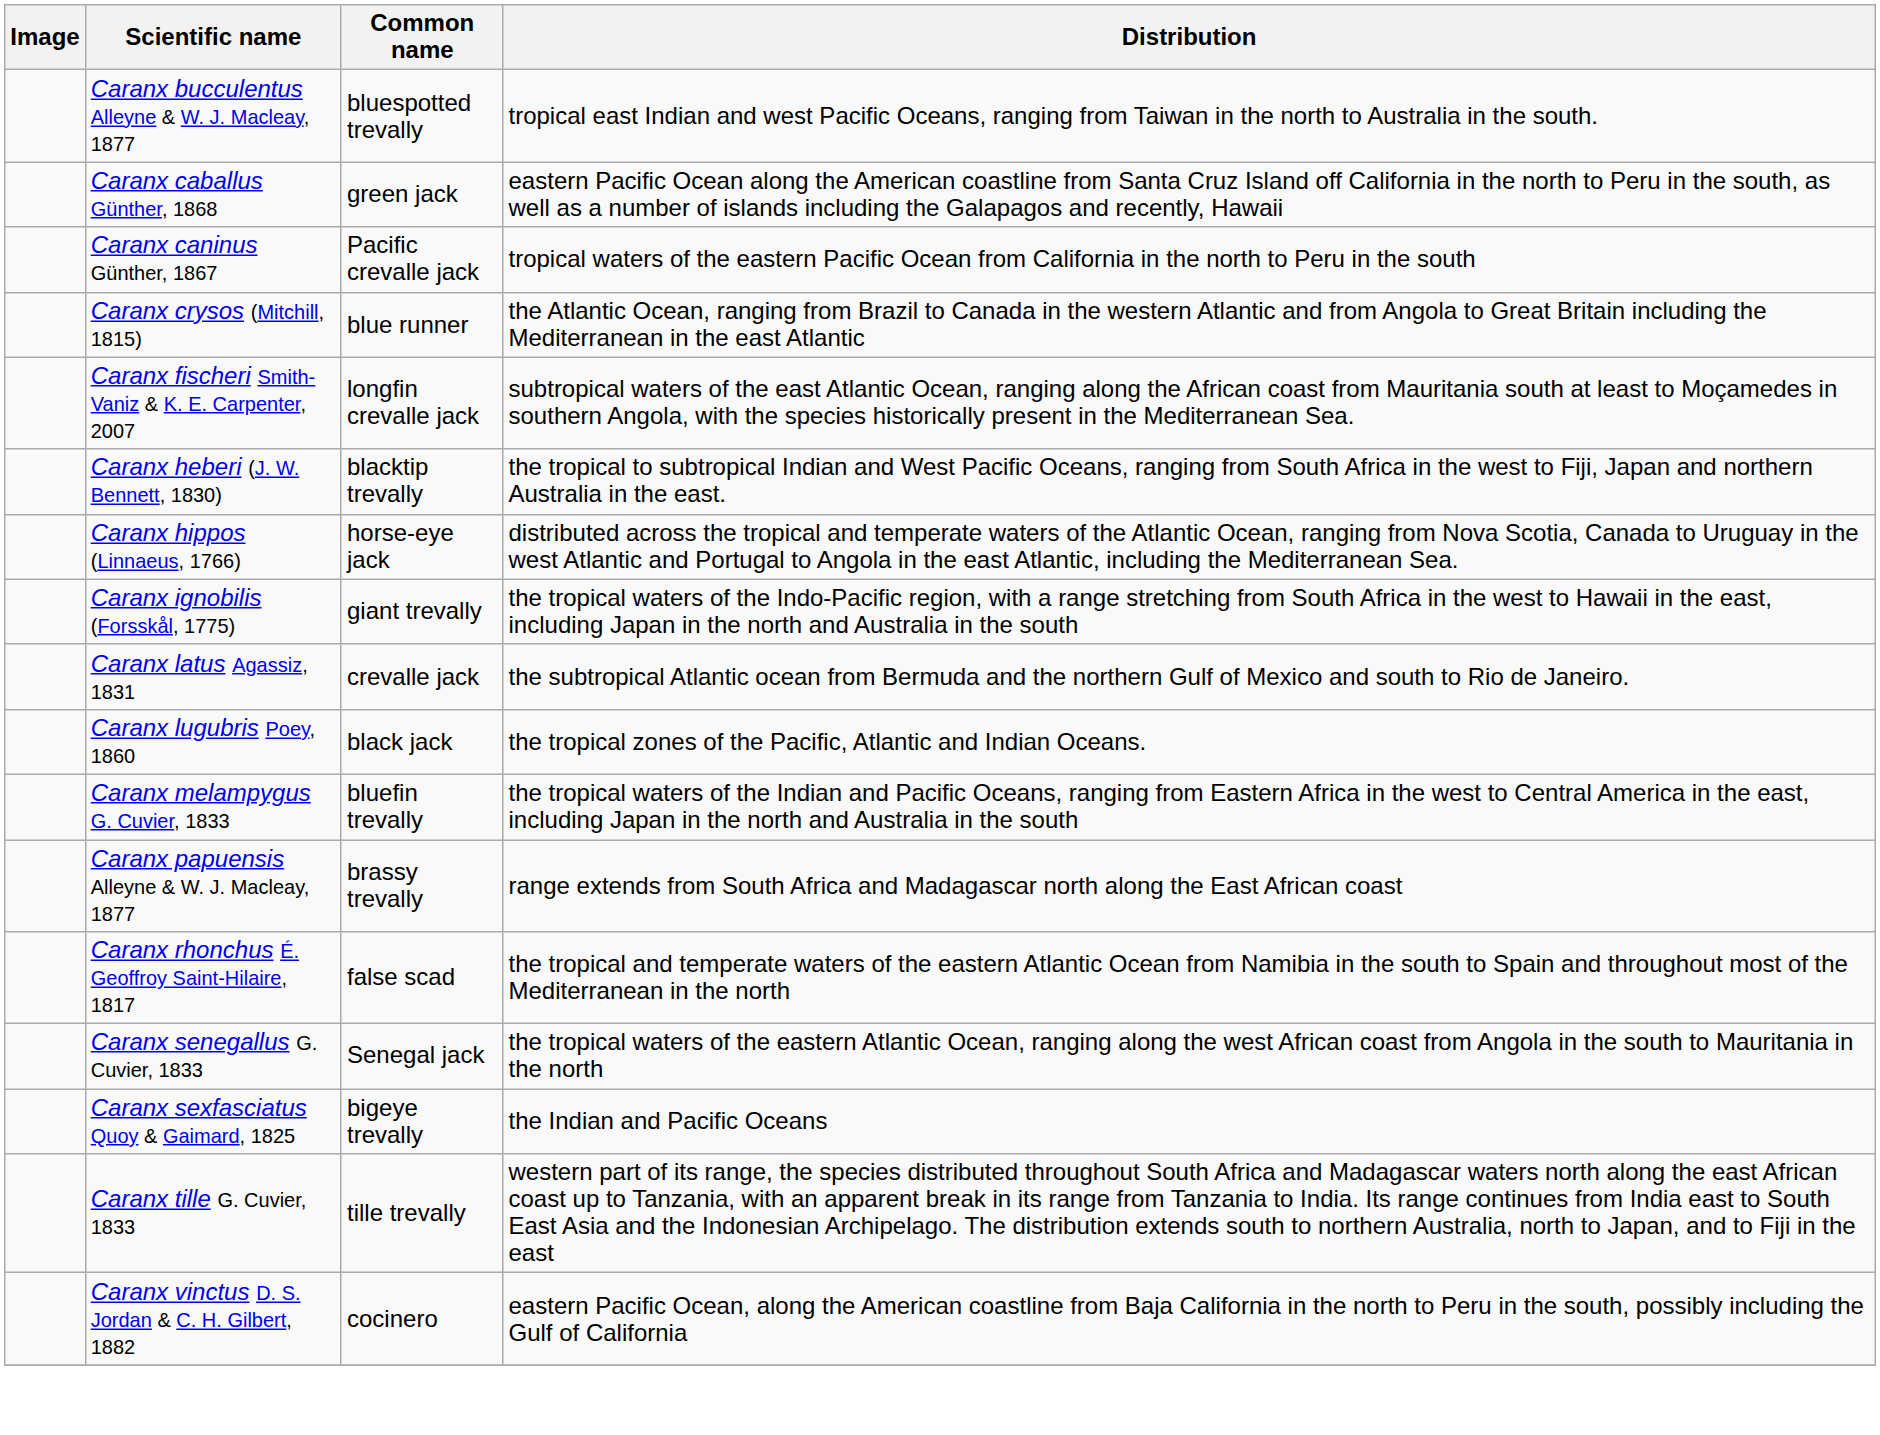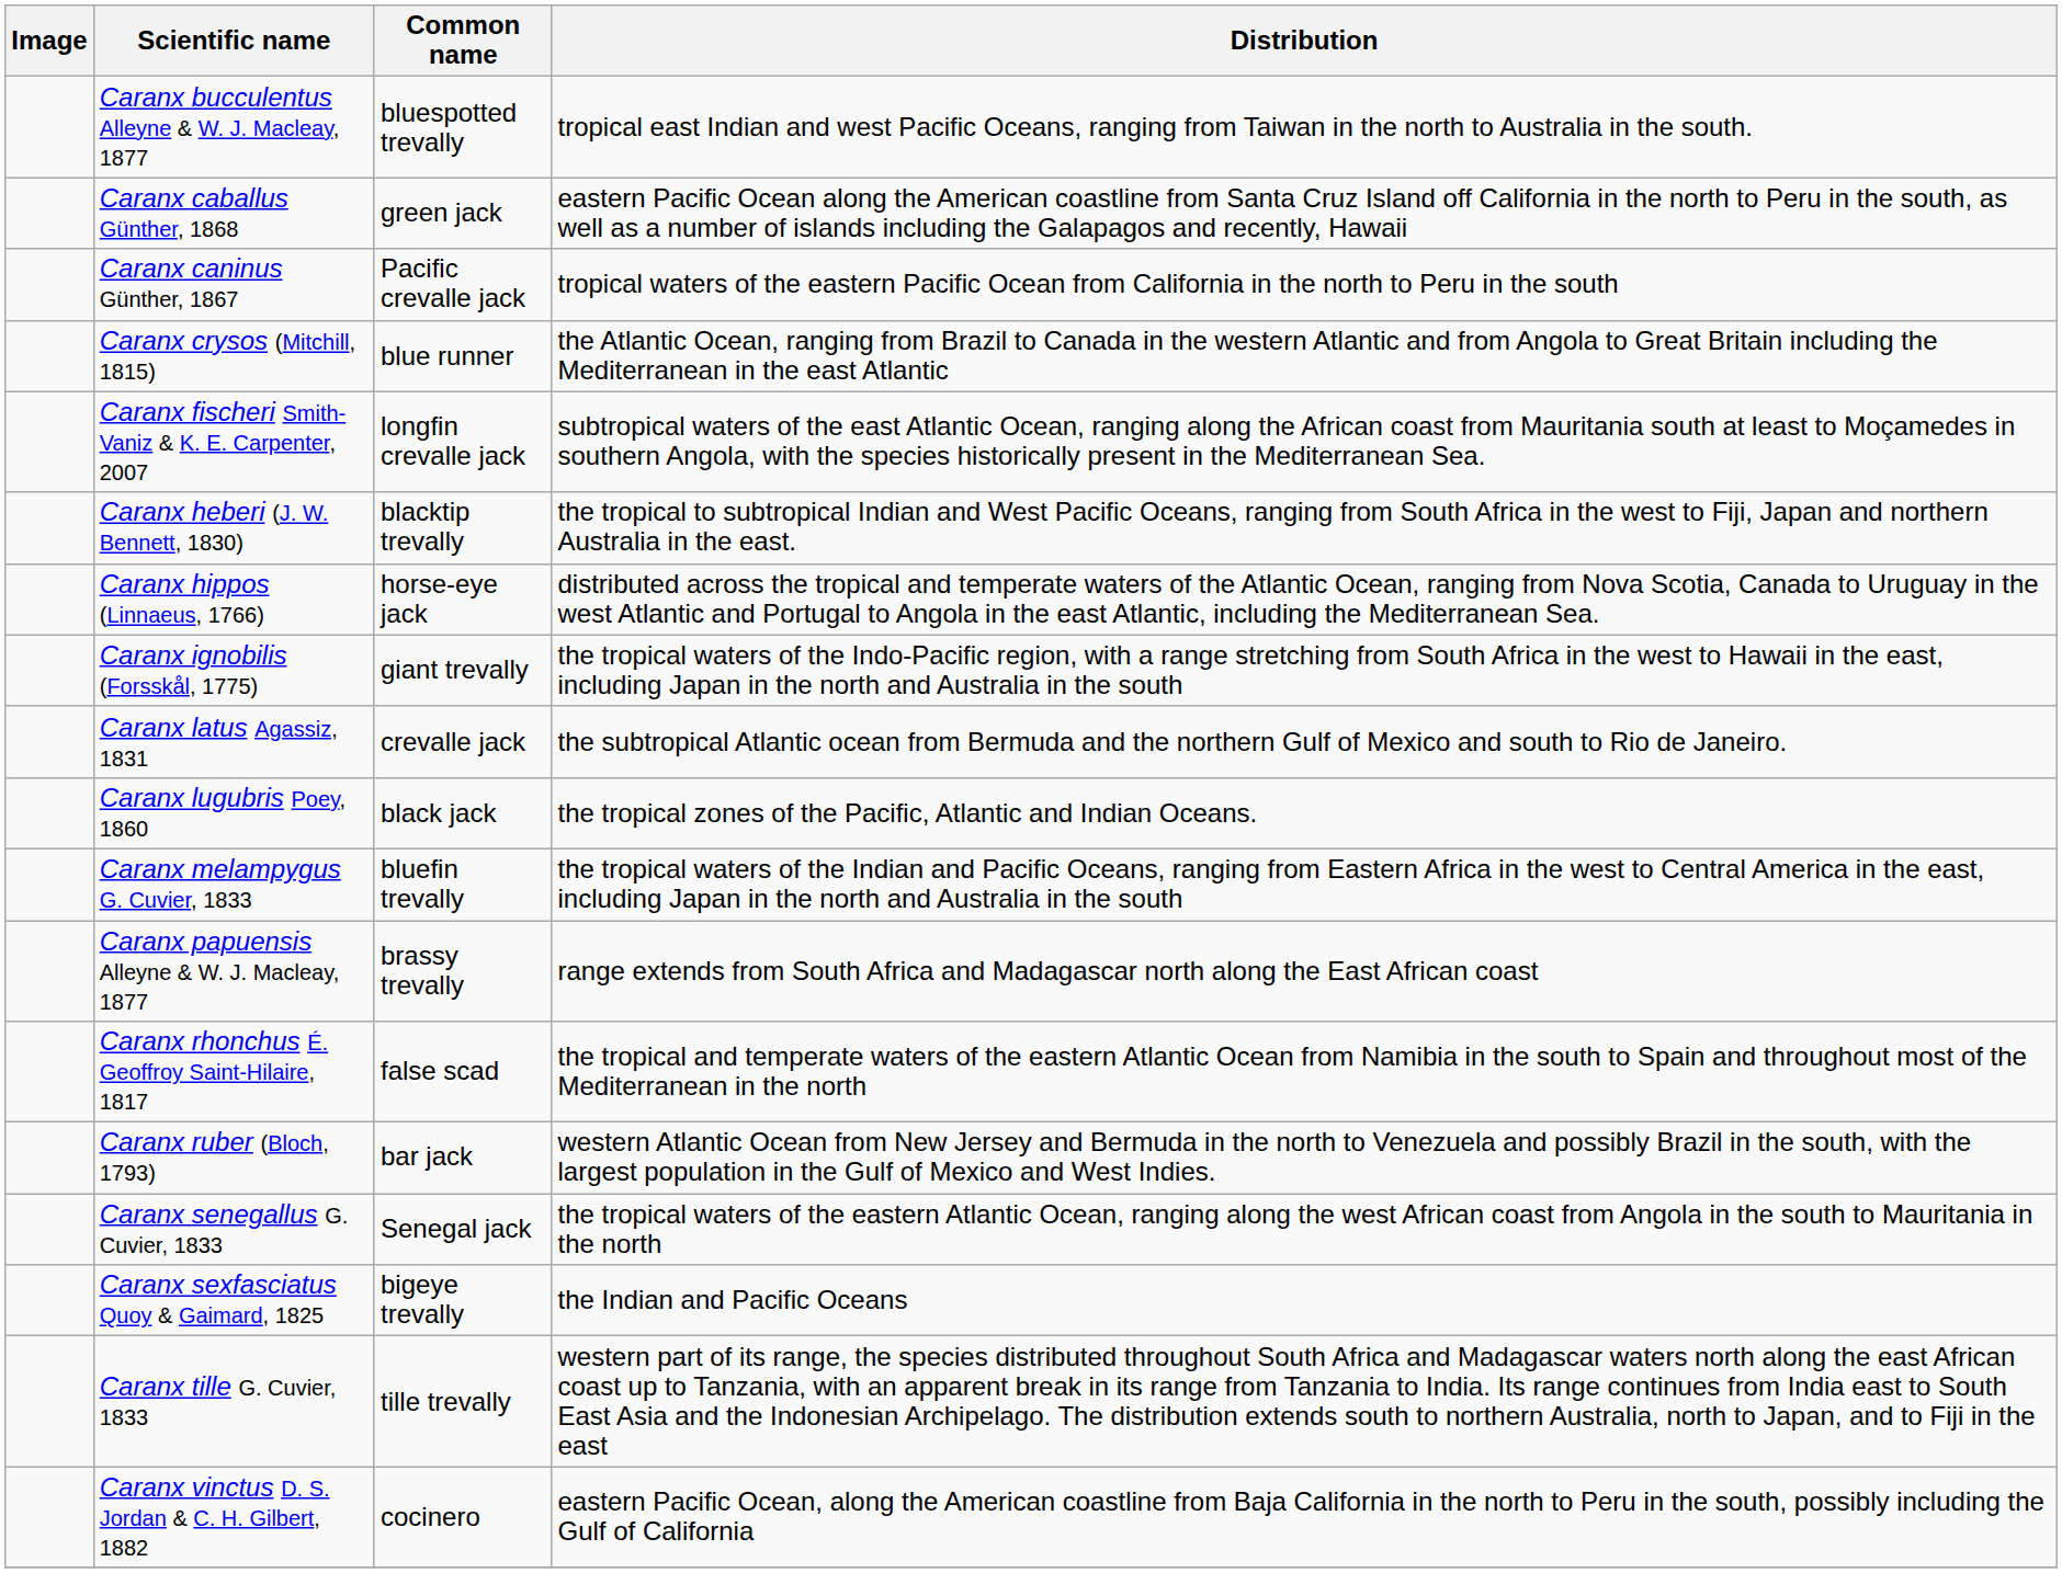+ row: Caranx ruber (Bloch, 1793) | bar jack | western Atlantic Ocean from New Jersey and Bermuda in the north to Venezuela and possibly Brazil in the south, with the largest population in the Gulf of Mexico and West Indies.
